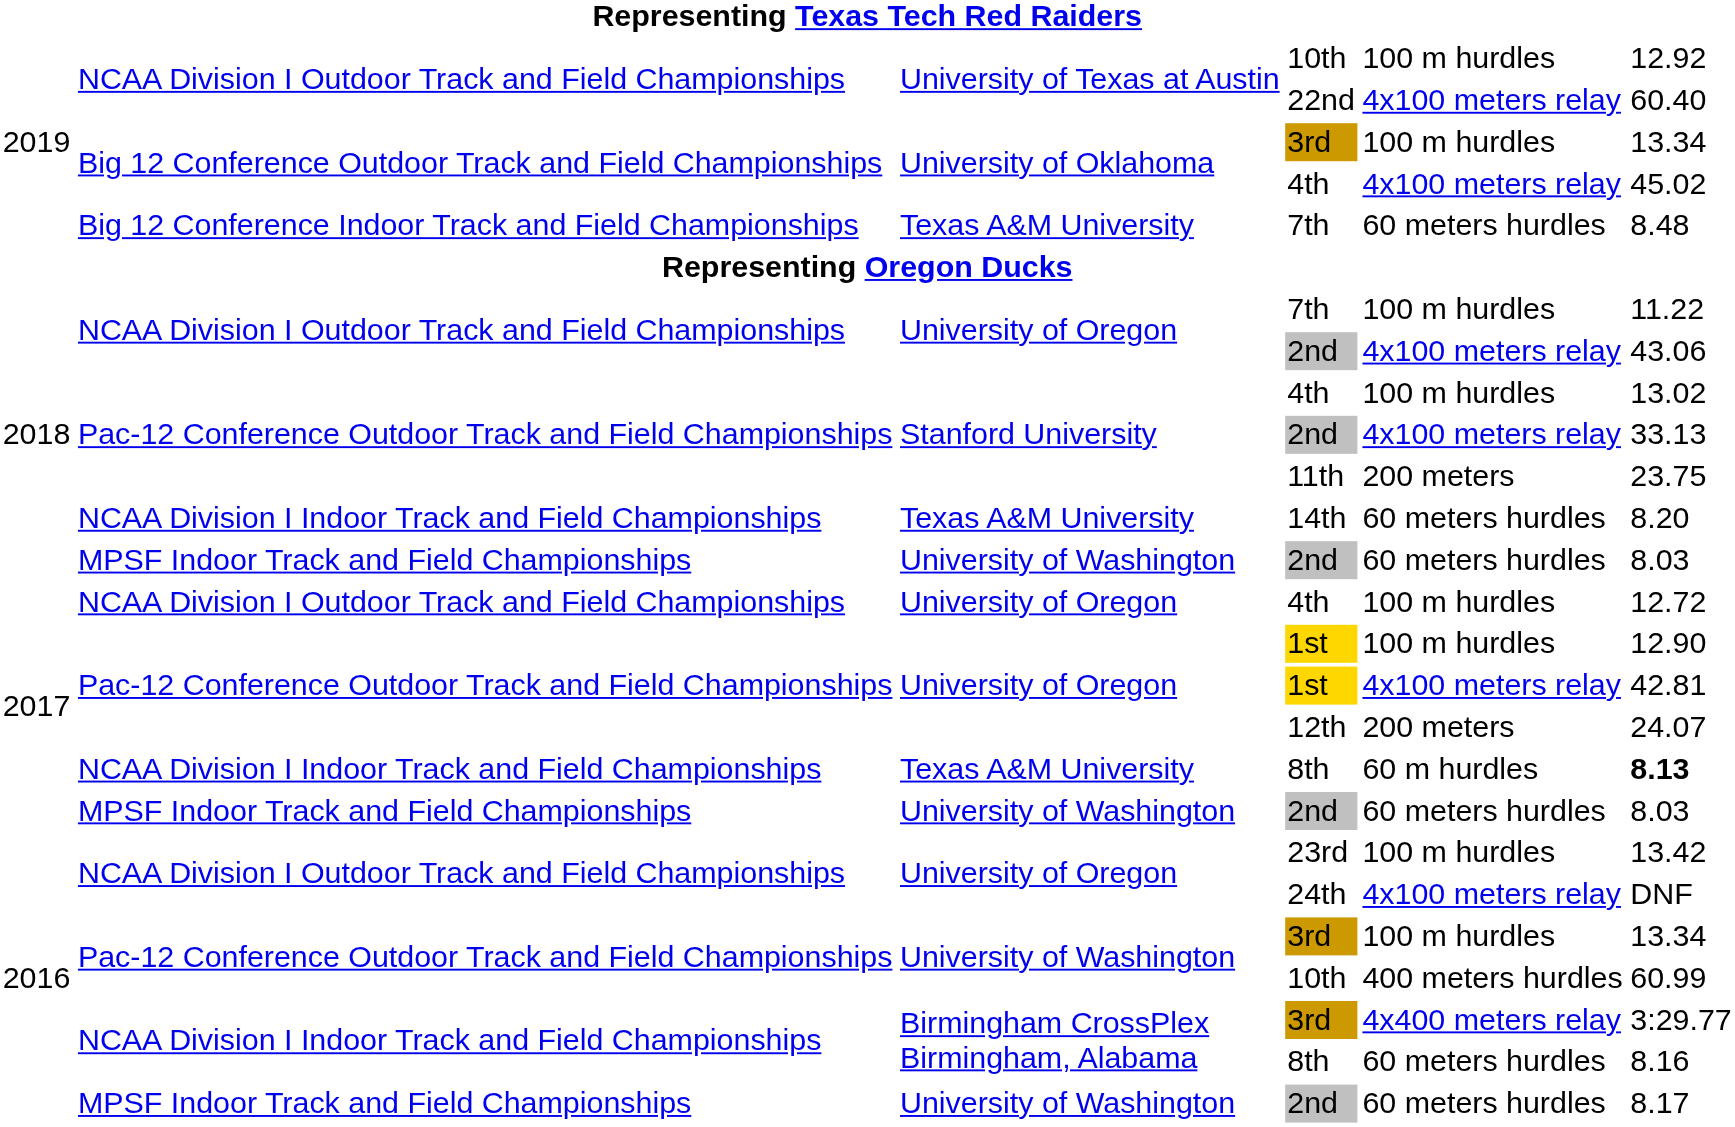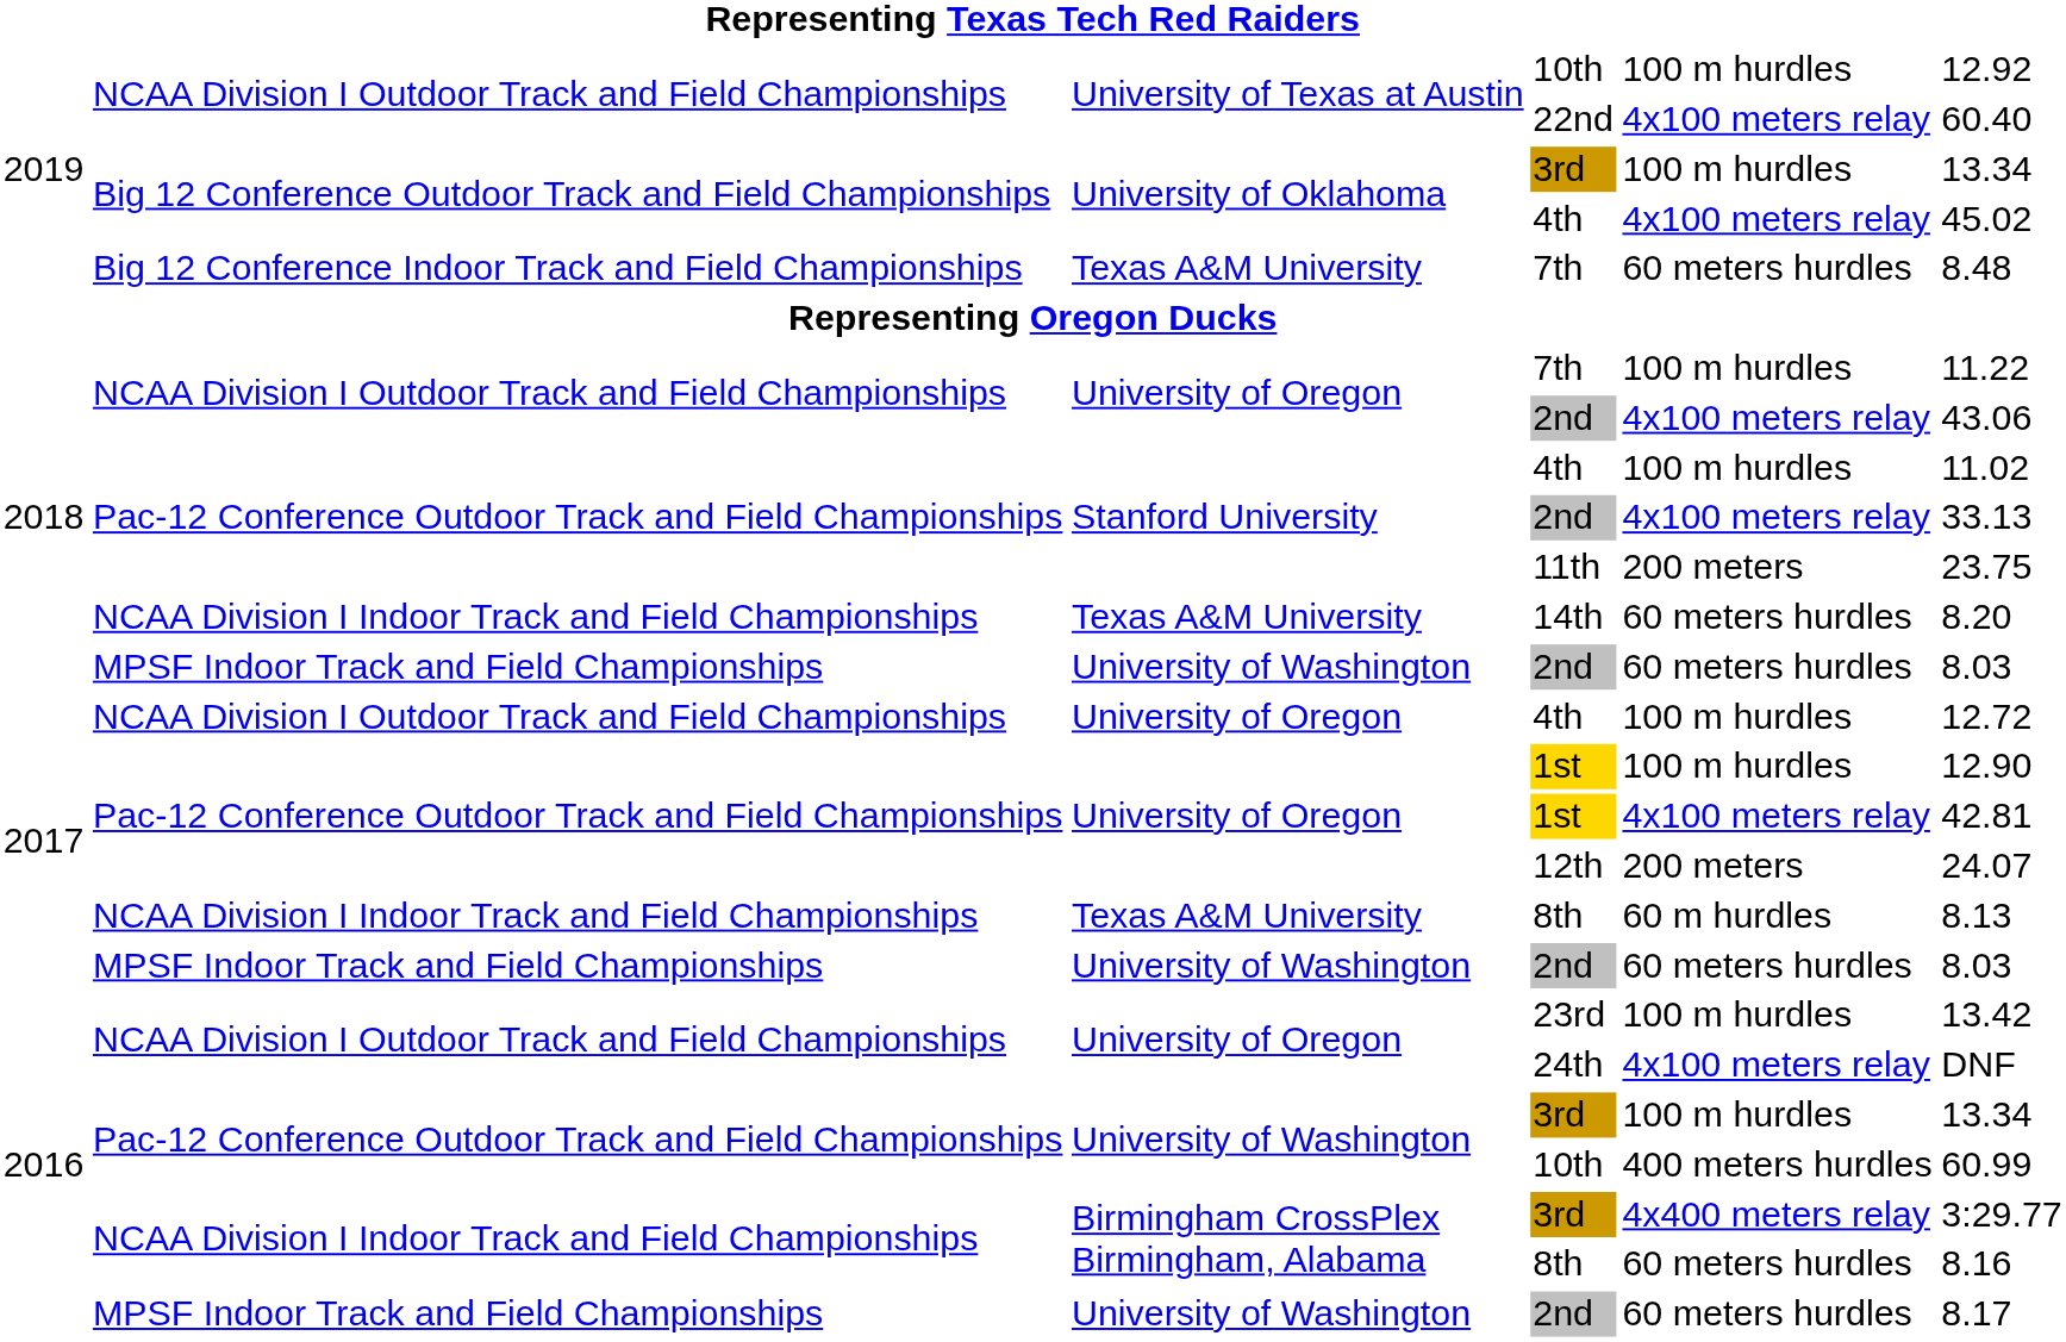Stanford University / 4th | column 6: 13.02 -> 11.02
Texas A&M University / 8th | column 6: bold -> normal
